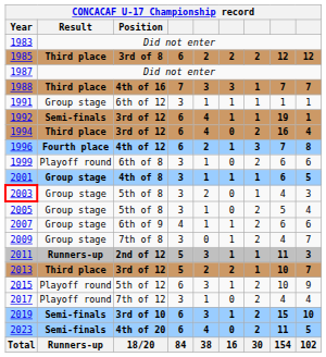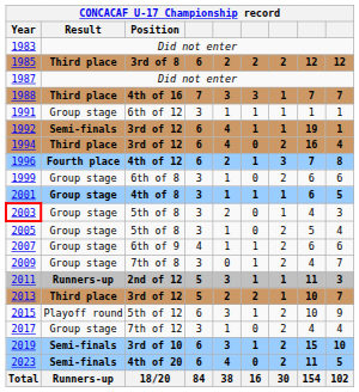1999 | Result: Playoff round -> Group stage
2017 | Result: Playoff round -> Group stage
